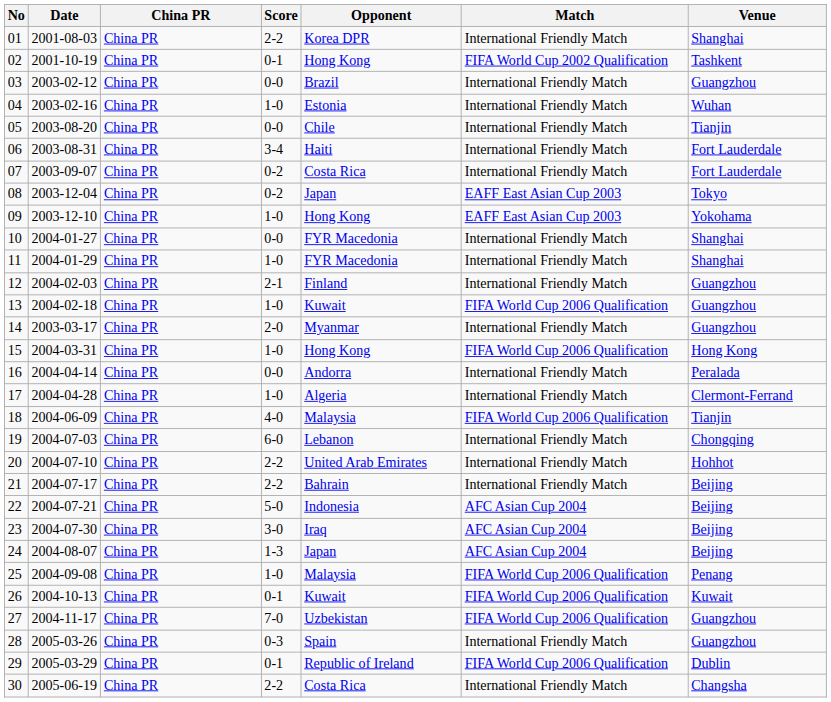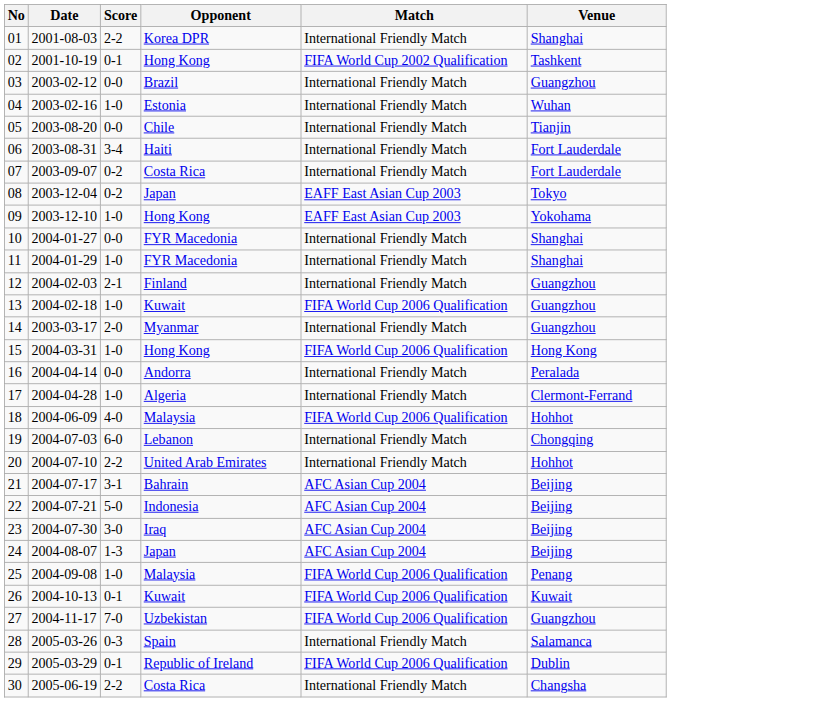- column: China PR | China PR | China PR | China PR | China PR | China PR | China PR | China PR | China PR | China PR | China PR | China PR | China PR | China PR | China PR | China PR | China PR | China PR | China PR | China PR | China PR | China PR | China PR | China PR | China PR | China PR | China PR | China PR | China PR | China PR | China PR
18 | Venue: Tianjin -> Hohhot
21 | Score: 2-2 -> 3-1
21 | Match: International Friendly Match -> AFC Asian Cup 2004
28 | Venue: Guangzhou -> Salamanca
